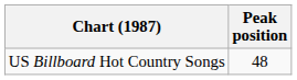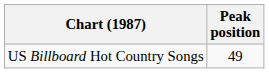US Billboard Hot Country Songs | Peak position: 48 -> 49
